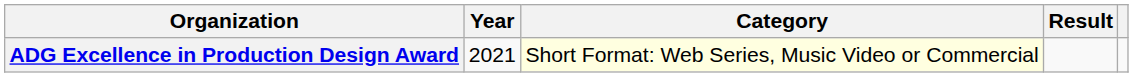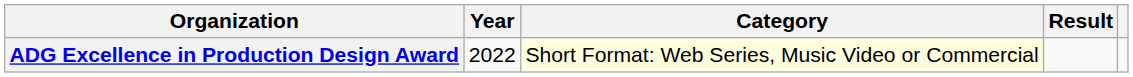ADG Excellence in Production Design Award | Year: 2021 -> 2022
